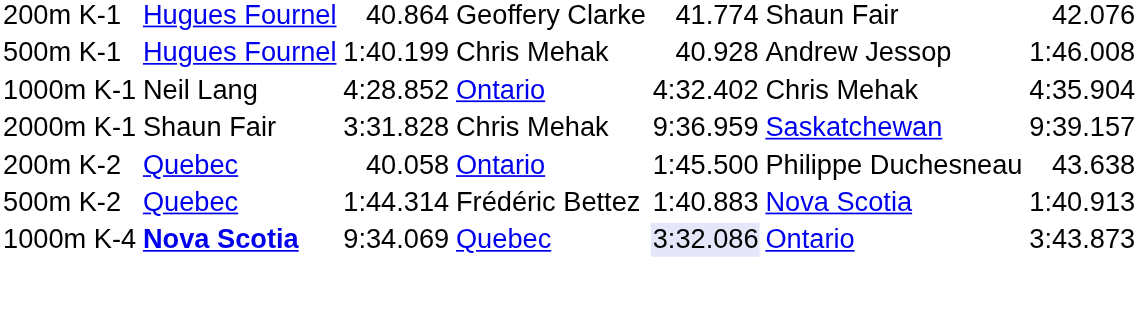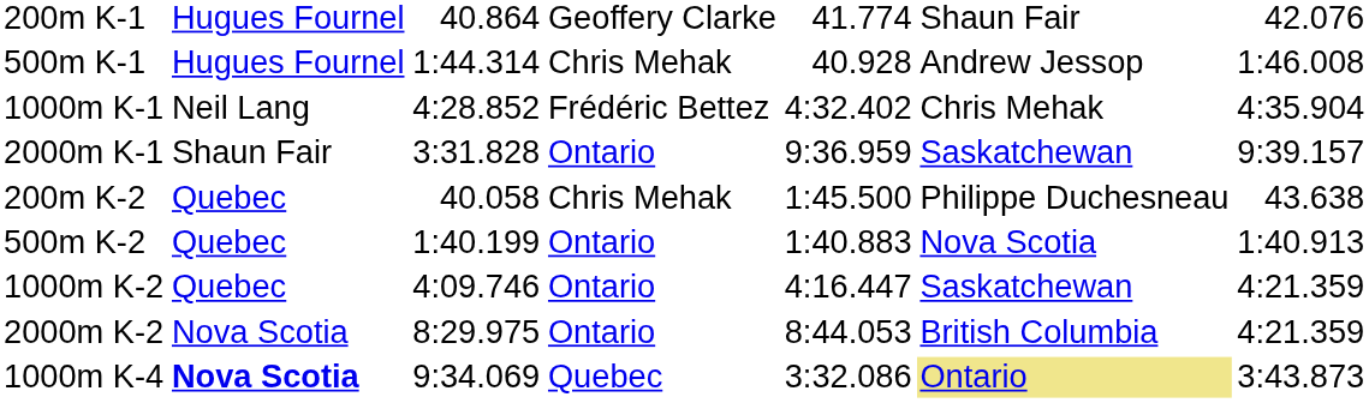500m K-1 | column 3: 1:40.199 -> 1:44.314
1000m K-1 | column 4: Ontario -> Frédéric Bettez
2000m K-1 | column 4: Chris Mehak -> Ontario
200m K-2 | column 4: Ontario -> Chris Mehak
500m K-2 | column 3: 1:44.314 -> 1:40.199
500m K-2 | column 4: Frédéric Bettez -> Ontario
+ row: 1000m K-2 | Quebec | 4:09.746 | Ontario | 4:16.447 | Saskatchewan | 4:21.359
+ row: 2000m K-2 | Nova Scotia | 8:29.975 | Ontario | 8:44.053 | British Columbia | 4:21.359
1000m K-4 | column 5: lavender background -> no background
1000m K-4 | column 6: no background -> khaki background
